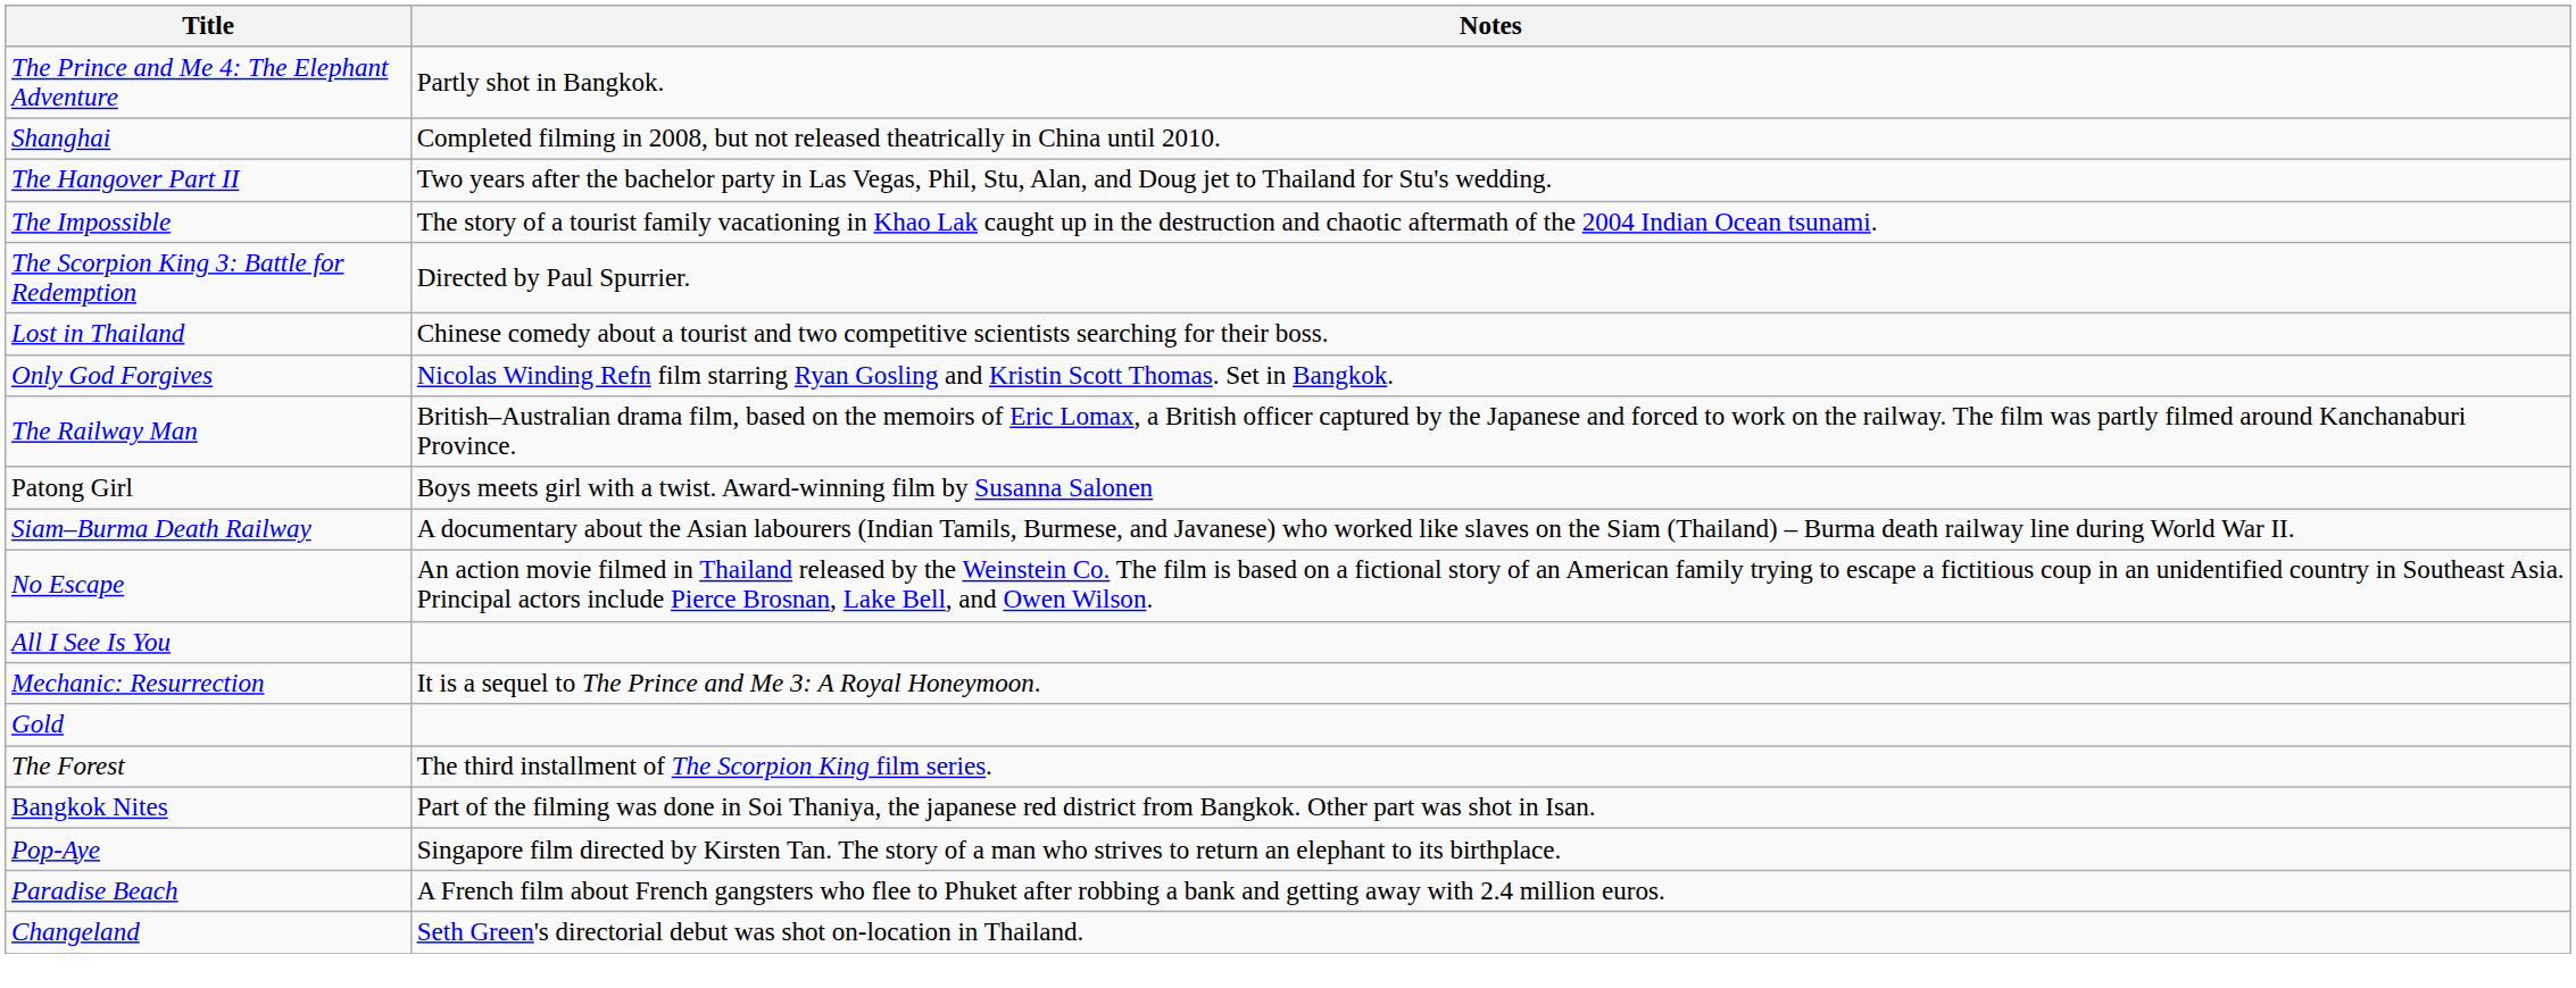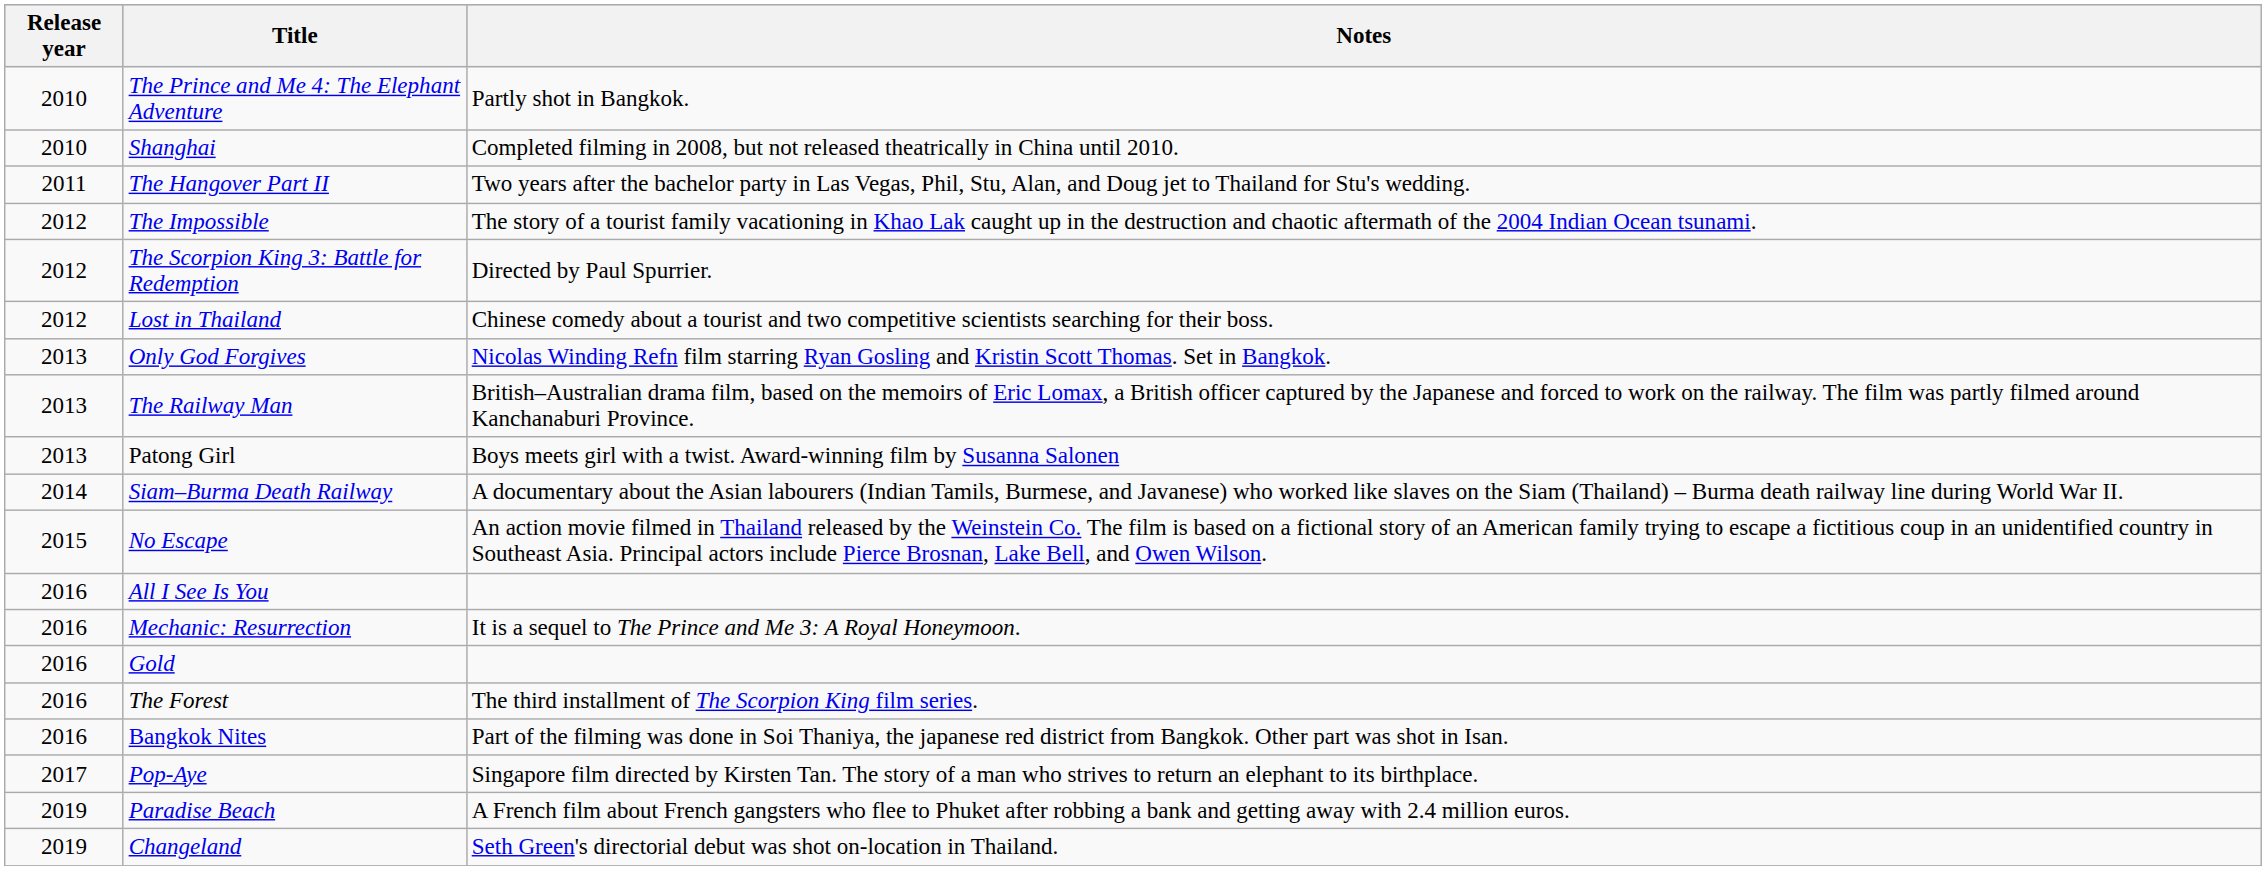+ column: Release year | 2010 | 2010 | 2011 | 2012 | 2012 | 2012 | 2013 | 2013 | 2013 | 2014 | 2015 | 2016 | 2016 | 2016 | 2016 | 2016 | 2017 | 2019 | 2019
